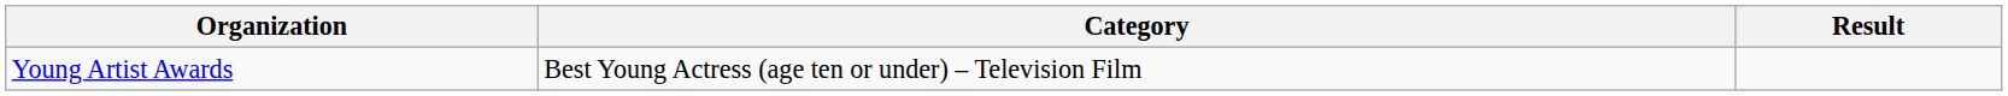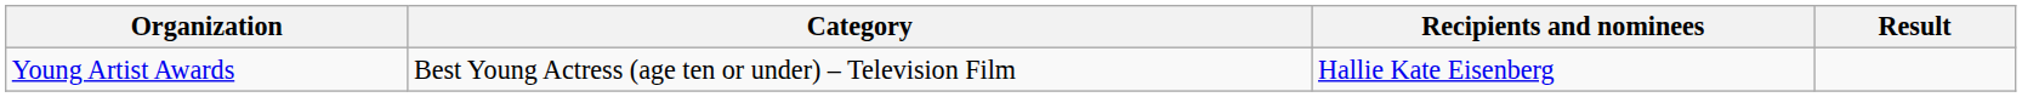+ column: Recipients and nominees | Hallie Kate Eisenberg
